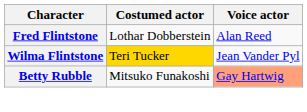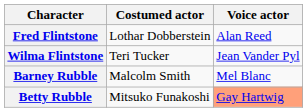Wilma Flintstone | Costumed actor: gold background -> no background
+ row: Barney Rubble | Malcolm Smith | Mel Blanc
